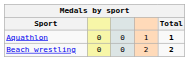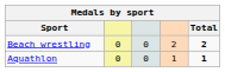rows swapped: Aquathlon <-> Beach wrestling
